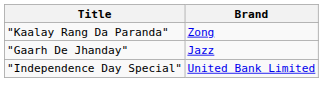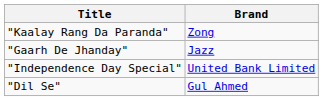+ row: "Dil Se" | Gul Ahmed
